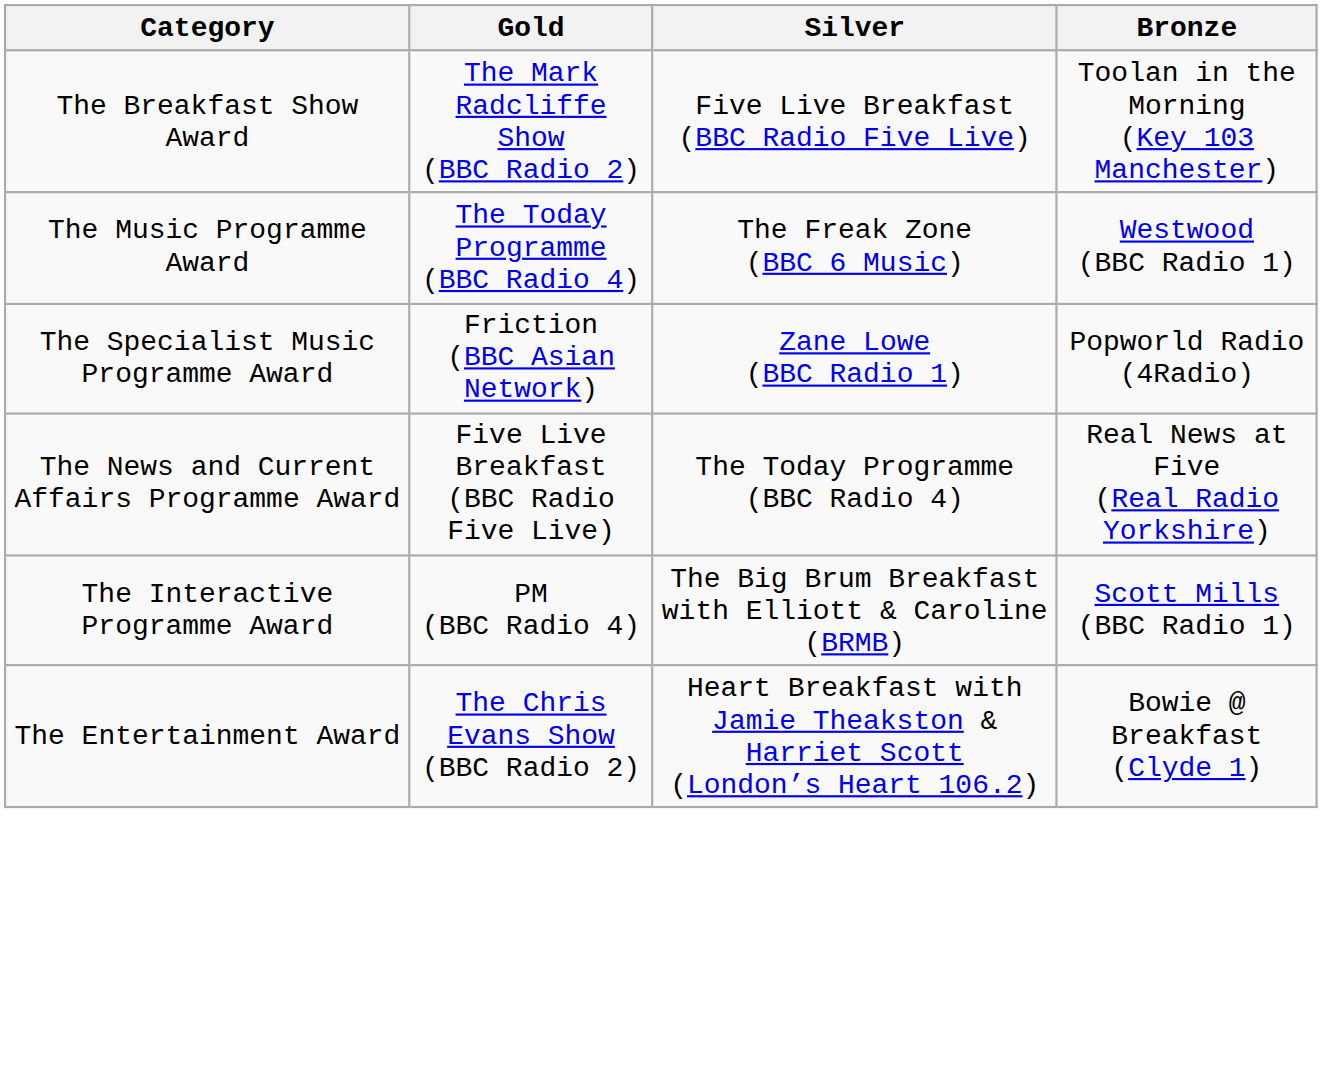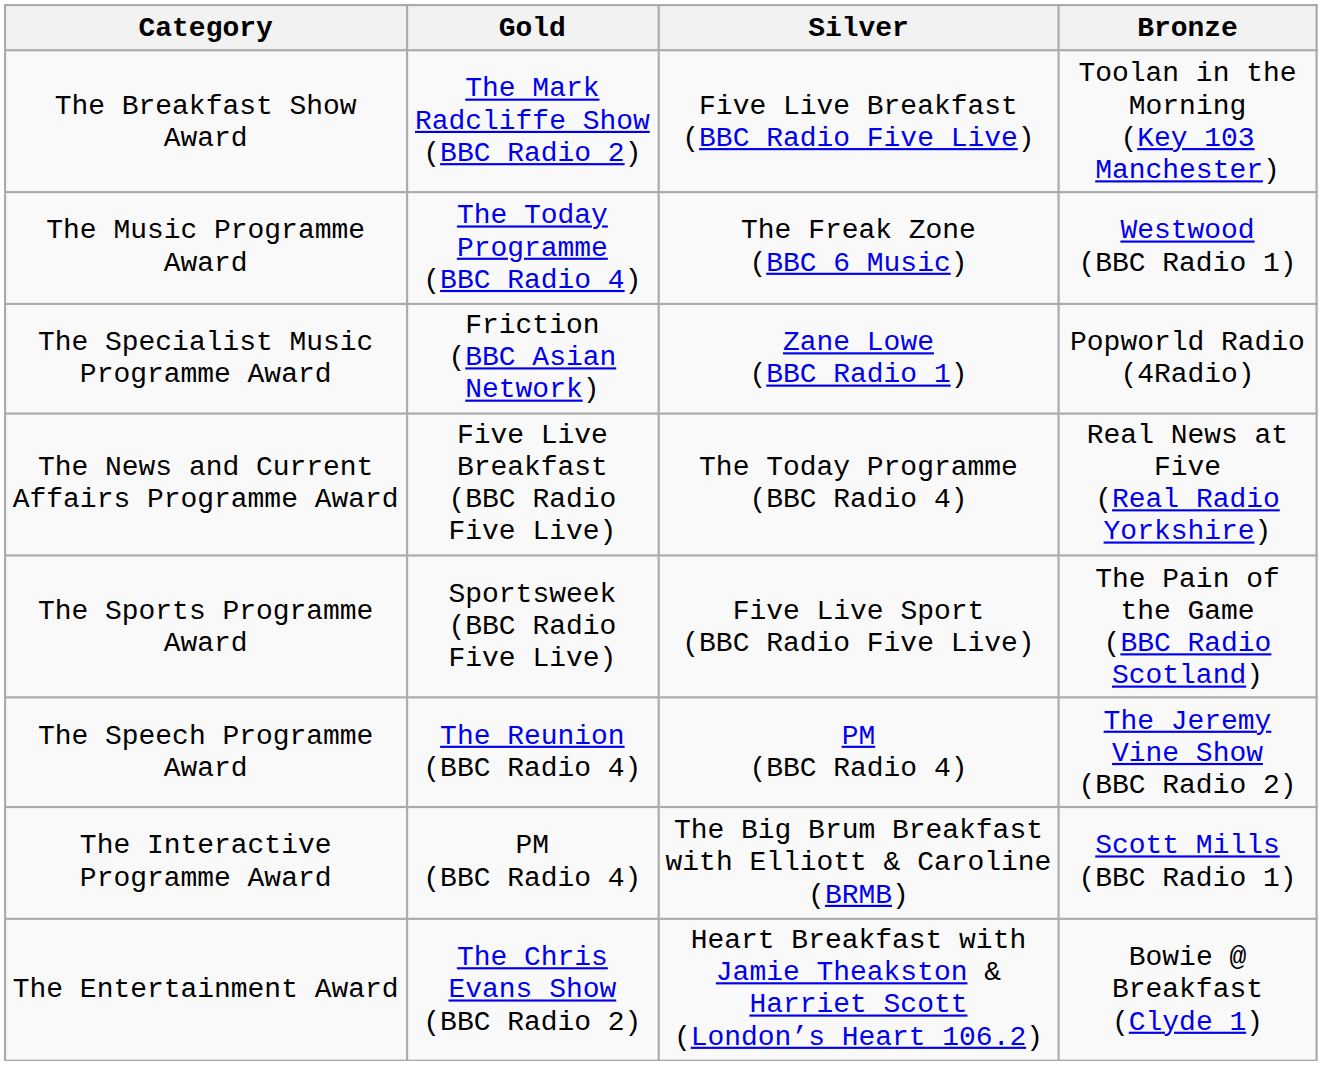+ row: The Sports Programme Award | Sportsweek (BBC Radio Five Live) | Five Live Sport (BBC Radio Five Live) | The Pain of the Game (BBC Radio Scotland)
+ row: The Speech Programme Award | The Reunion (BBC Radio 4) | PM (BBC Radio 4) | The Jeremy Vine Show (BBC Radio 2)
